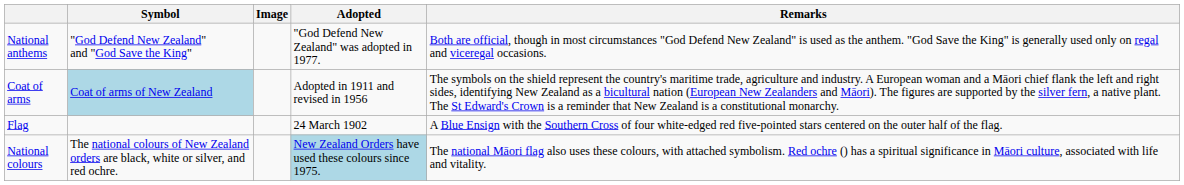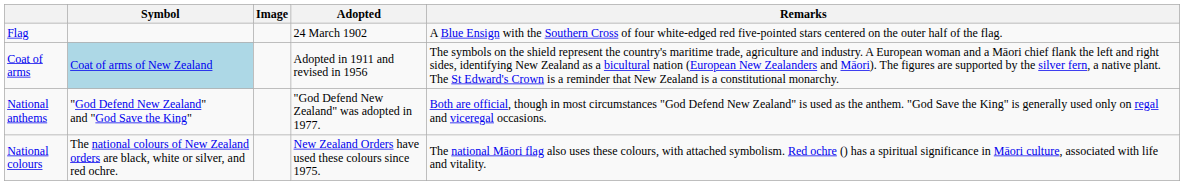rows swapped: Flag <-> National anthems
National colours | Adopted: lightblue background -> no background
